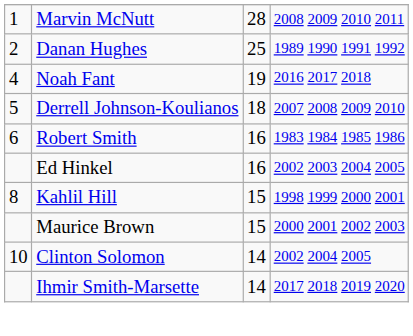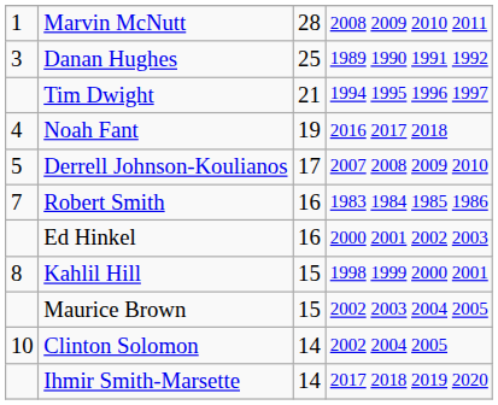Danan Hughes | column 1: 2 -> 3
+ row: Tim Dwight | 21 | 1994 1995 1996 1997
Derrell Johnson-Koulianos | column 3: 18 -> 17
Robert Smith | column 1: 6 -> 7
Ed Hinkel | column 4: 2002 2003 2004 2005 -> 2000 2001 2002 2003
Maurice Brown | column 4: 2000 2001 2002 2003 -> 2002 2003 2004 2005
